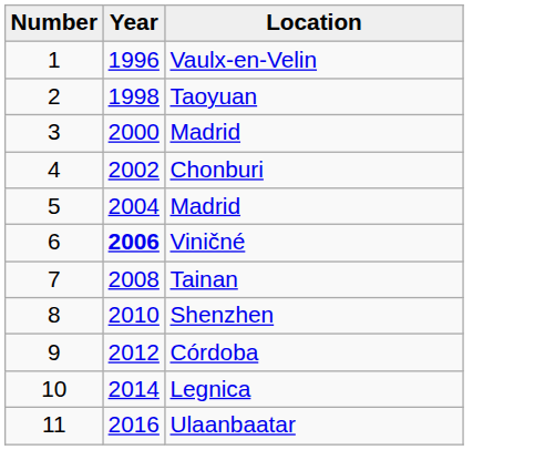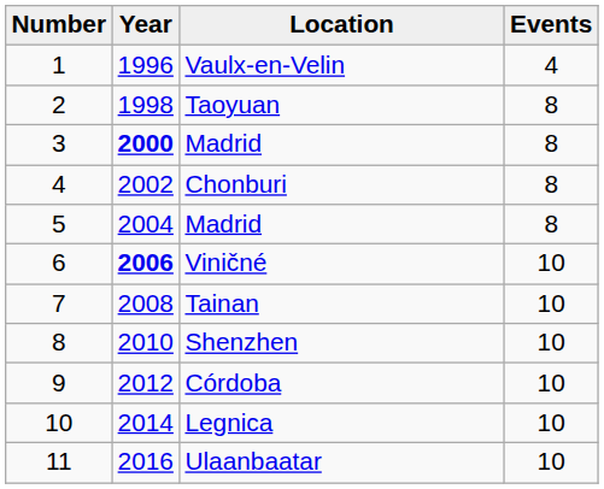+ column: Events | 4 | 8 | 8 | 8 | 8 | 10 | 10 | 10 | 10 | 10 | 10
3 / Madrid | Year: normal -> bold
